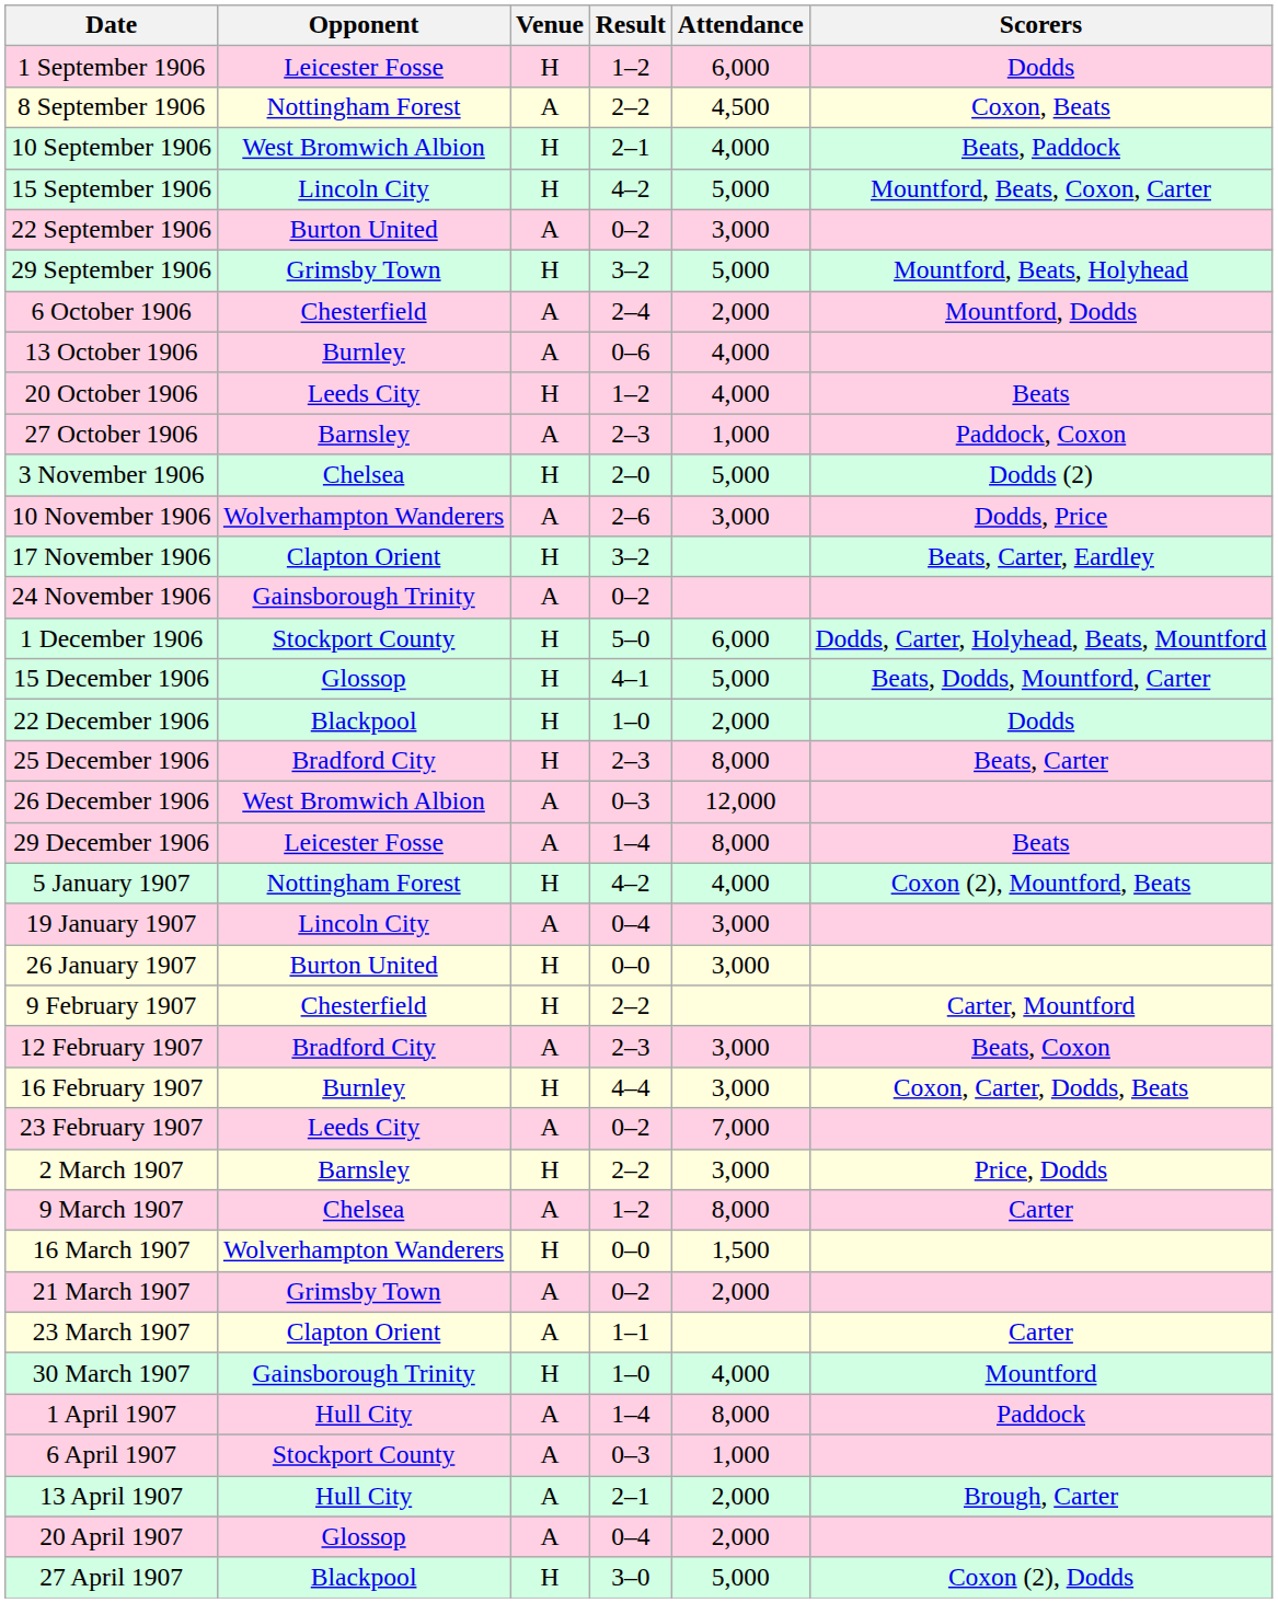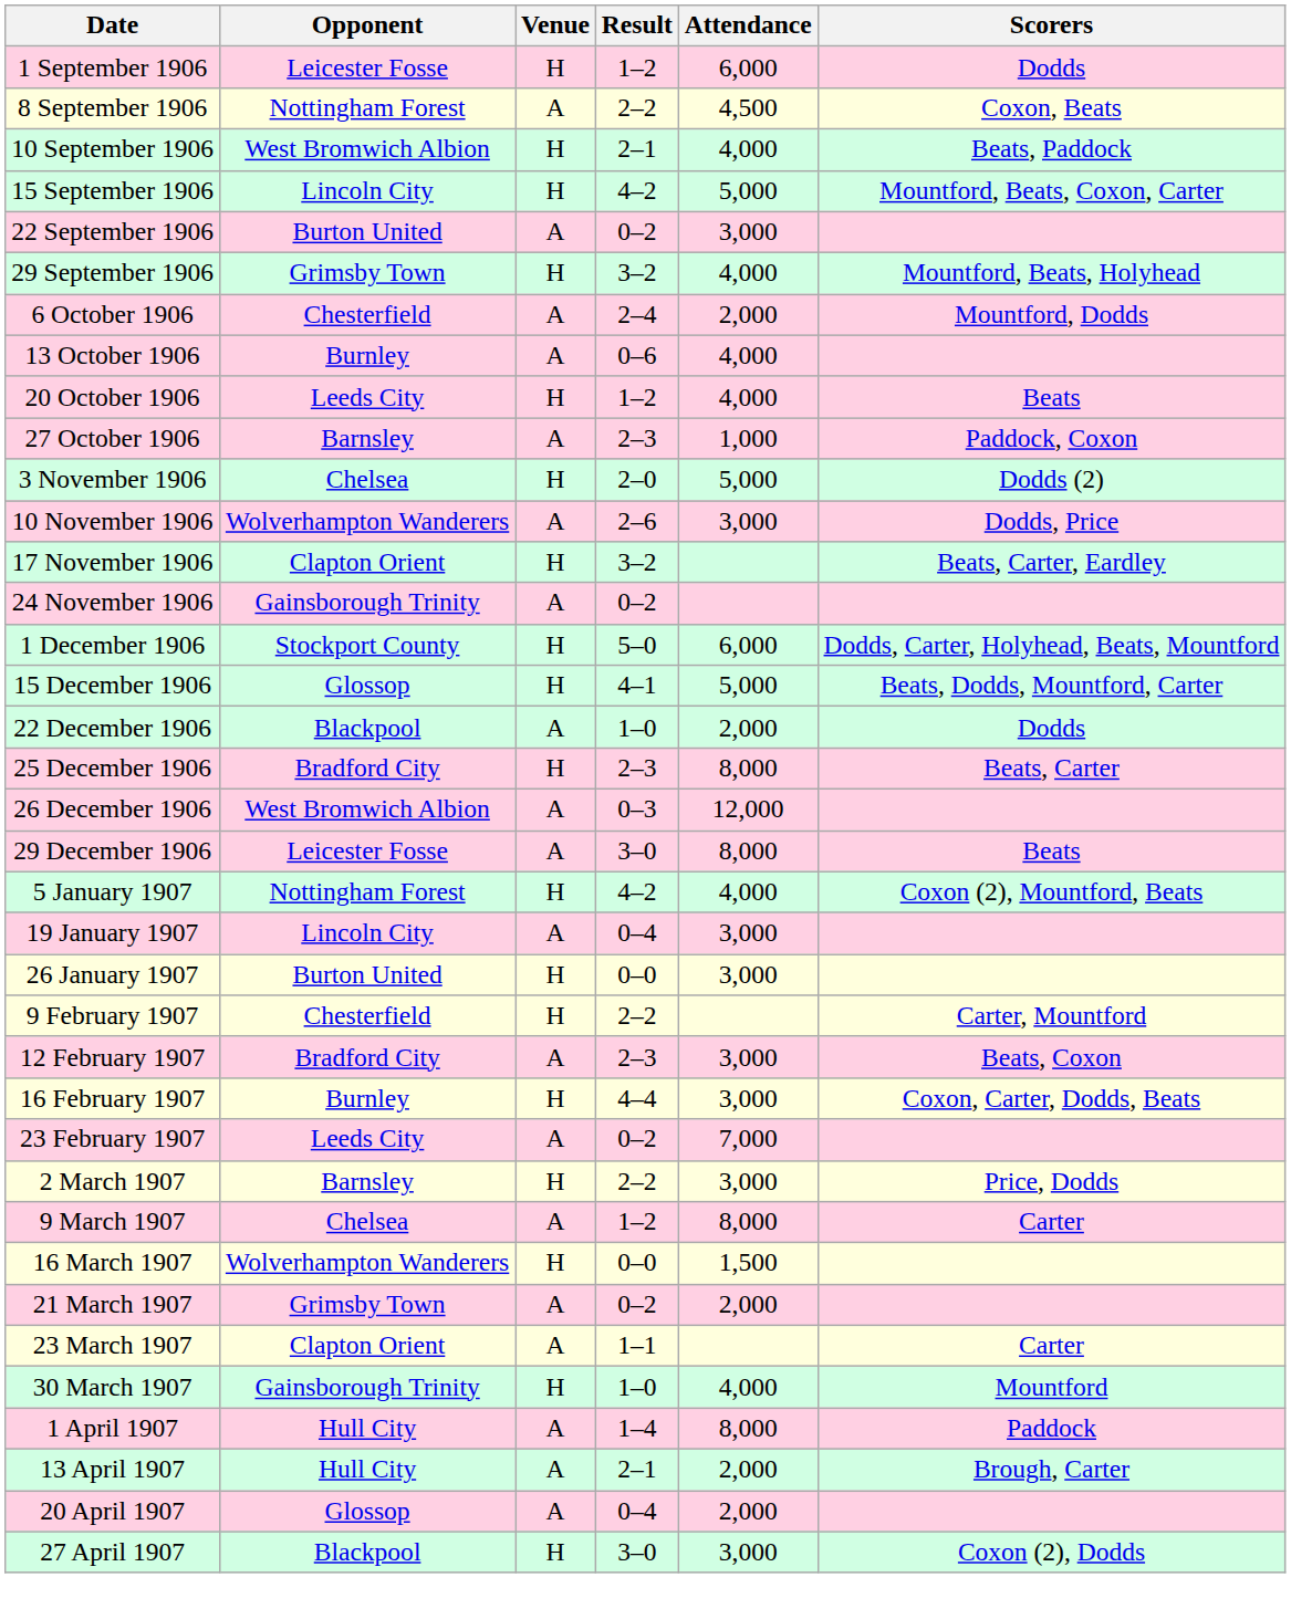29 September 1906 | Attendance: 5,000 -> 4,000
22 December 1906 | Venue: H -> A
29 December 1906 | Result: 1–4 -> 3–0
- row: 6 April 1907 | Stockport County | A | 0–3 | 1,000
27 April 1907 | Attendance: 5,000 -> 3,000
